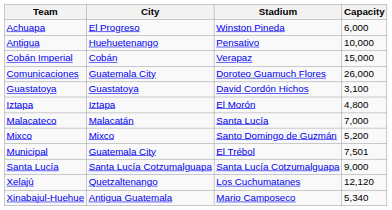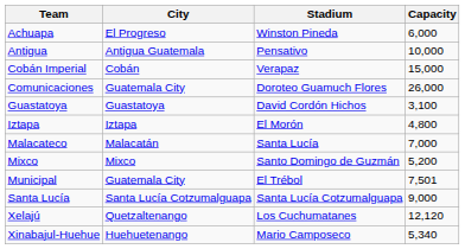Antigua | City: Huehuetenango -> Antigua Guatemala
Xinabajul-Huehue | City: Antigua Guatemala -> Huehuetenango
